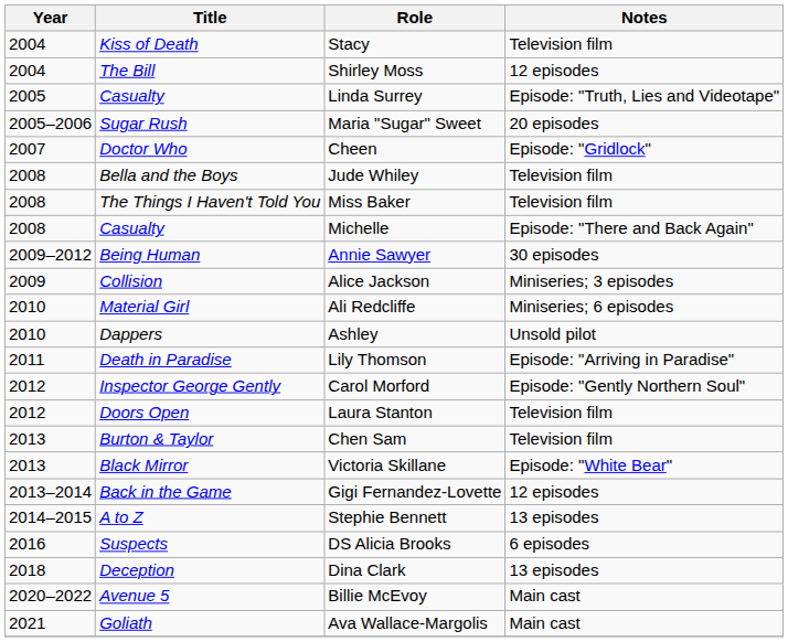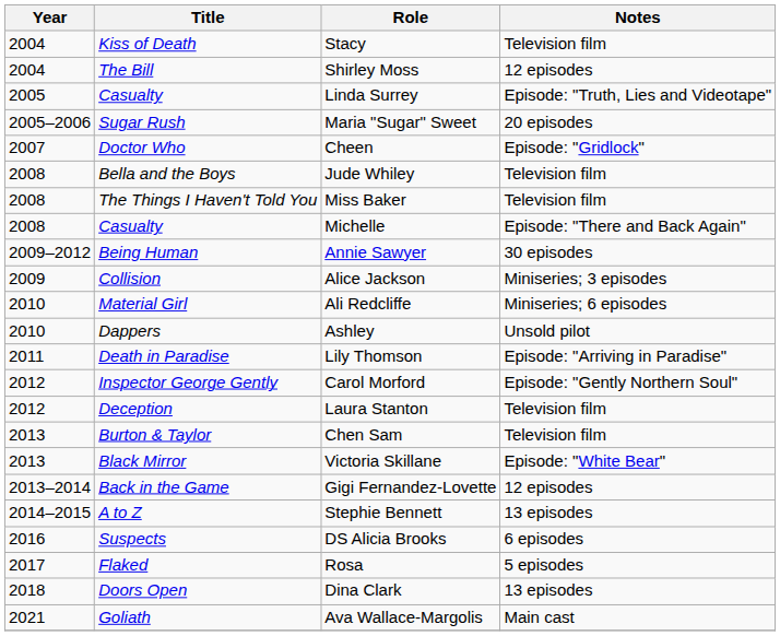Laura Stanton | Title: Doors Open -> Deception
+ row: 2017 | Flaked | Rosa | 5 episodes
Dina Clark | Title: Deception -> Doors Open
- row: 2020–2022 | Avenue 5 | Billie McEvoy | Main cast
